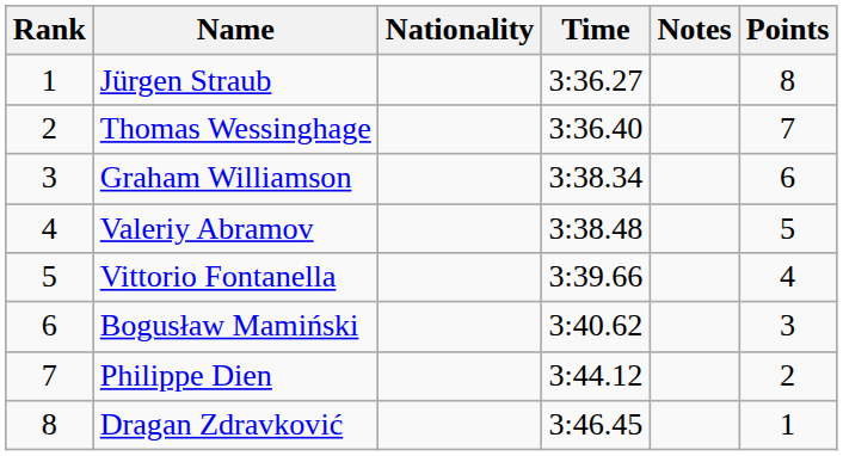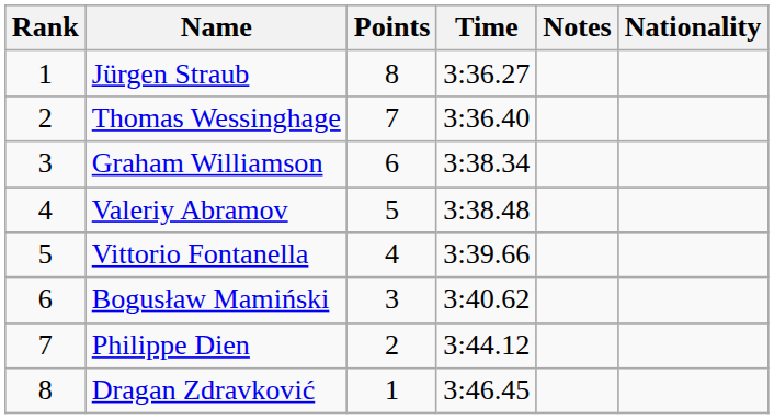columns swapped: Nationality <-> Points
